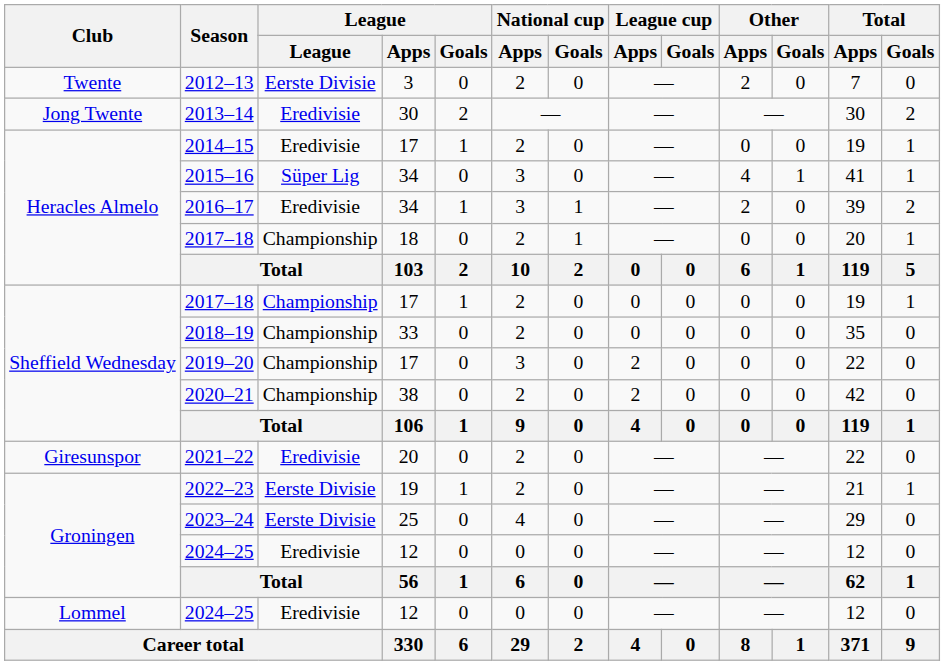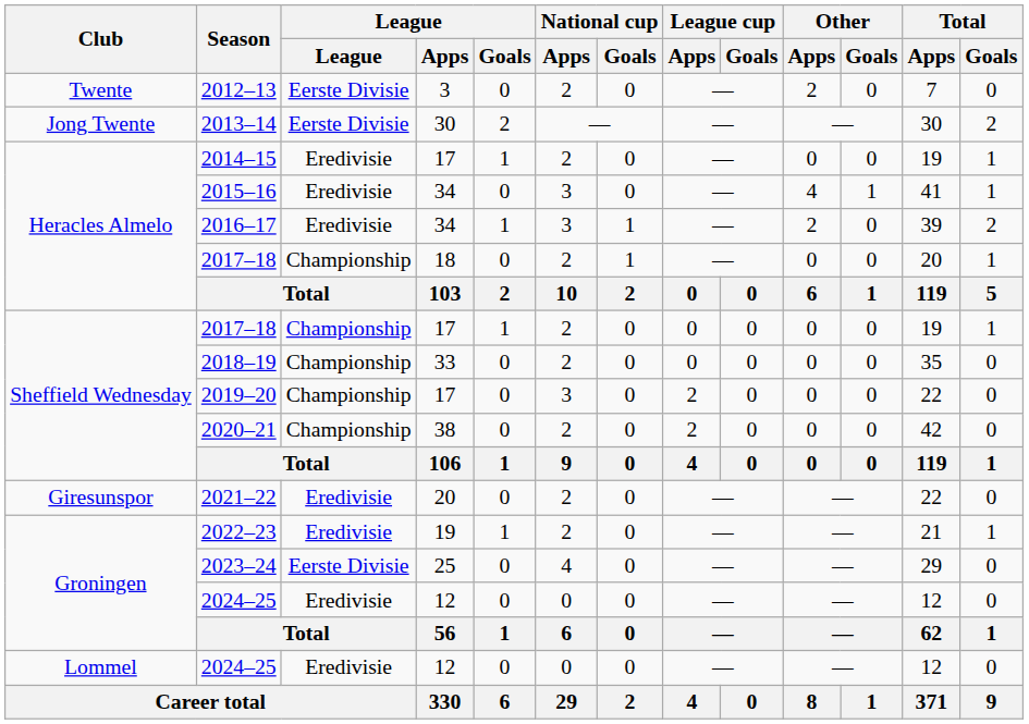2013–14 | League: Eredivisie -> Eerste Divisie
2015–16 | League: Süper Lig -> Eredivisie
2022–23 | League: Eerste Divisie -> Eredivisie
